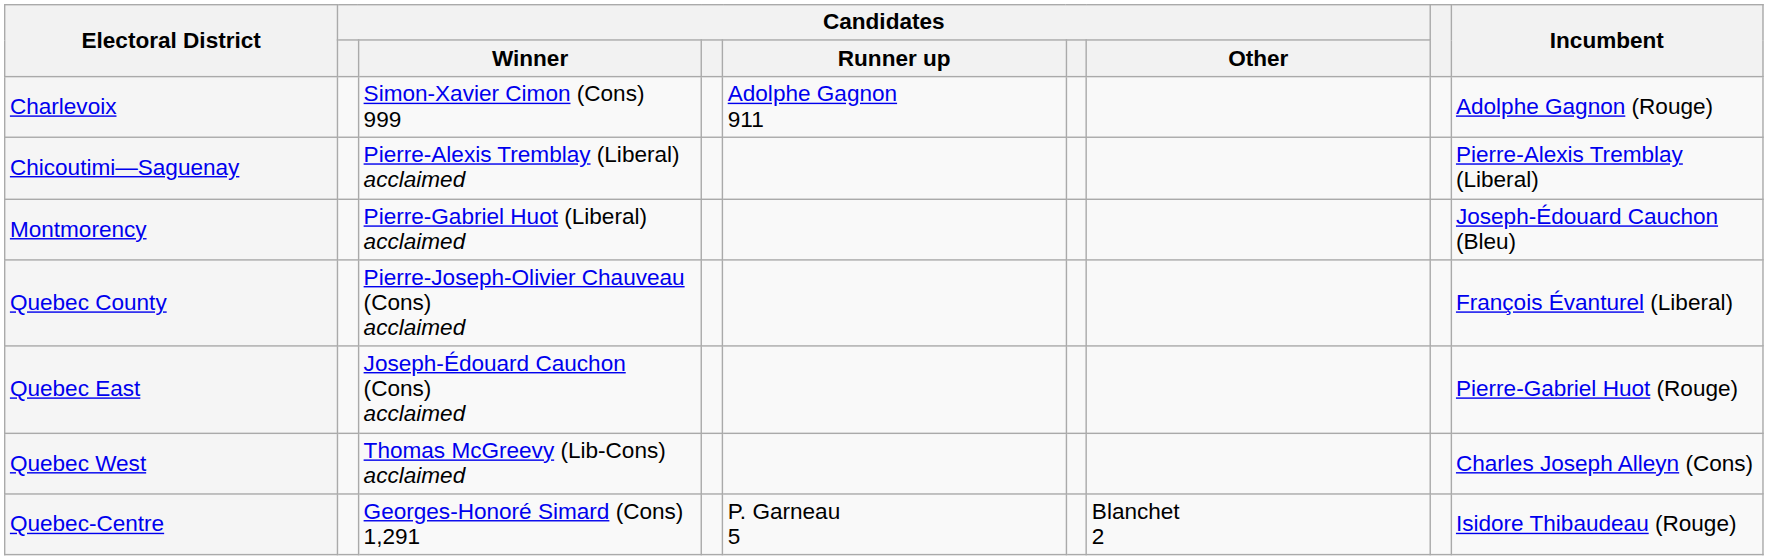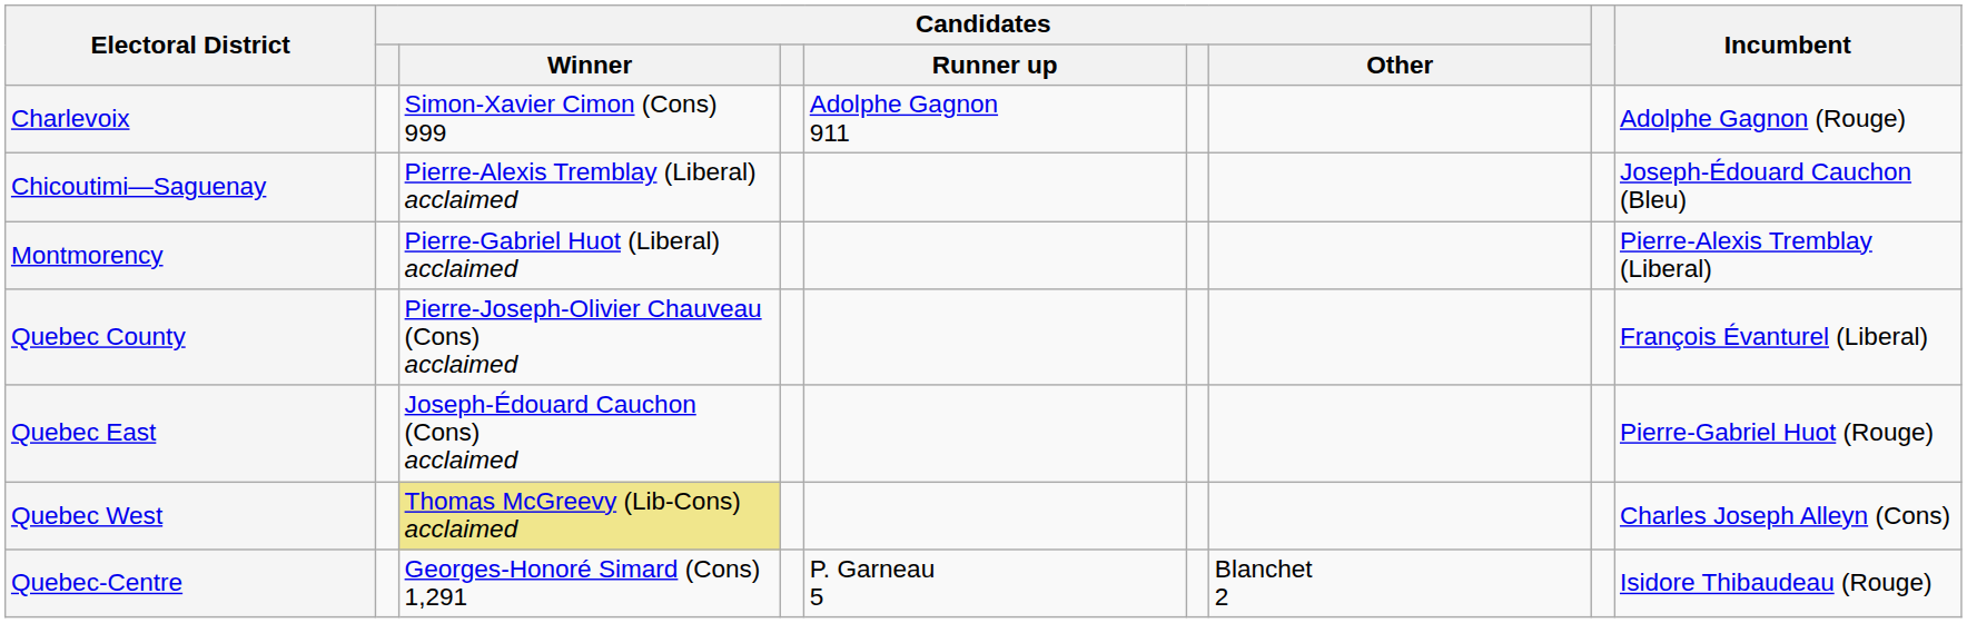Chicoutimi—Saguenay | Incumbent: Pierre-Alexis Tremblay (Liberal) -> Joseph-Édouard Cauchon (Bleu)
Montmorency | Incumbent: Joseph-Édouard Cauchon (Bleu) -> Pierre-Alexis Tremblay (Liberal)
Quebec West | Candidates / Winner: no background -> khaki background
